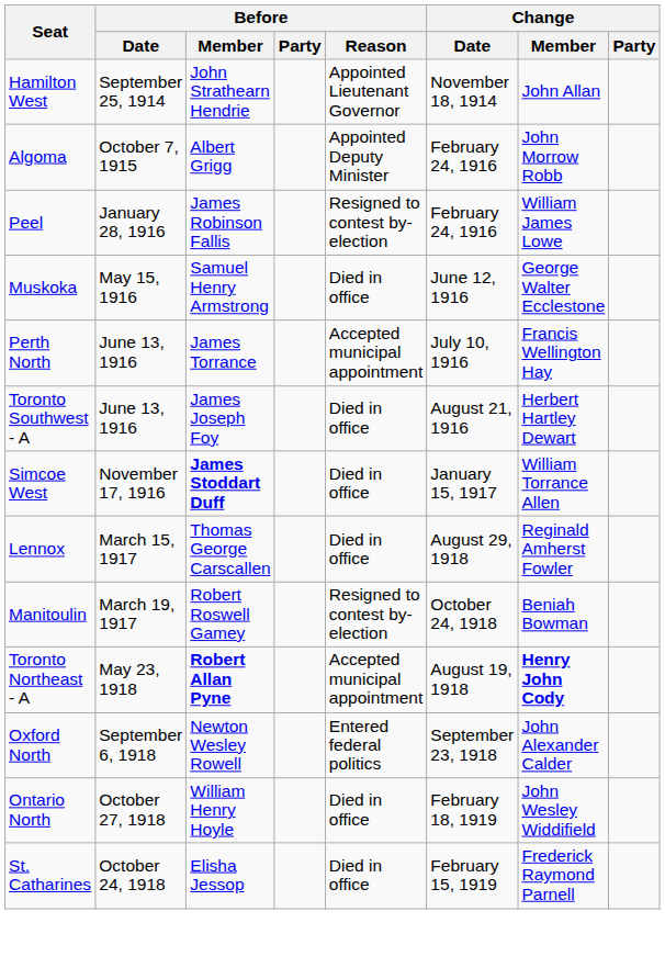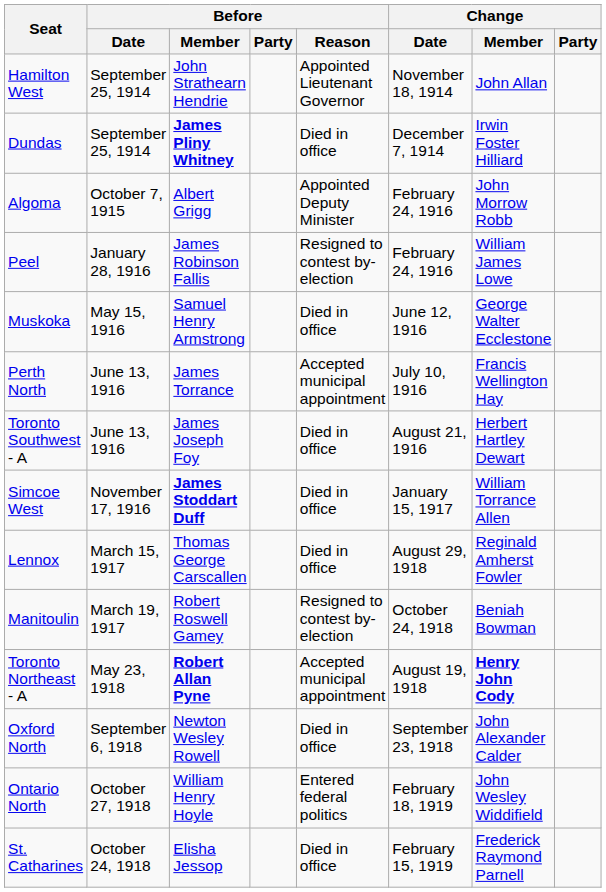+ row: Dundas | September 25, 1914 | James Pliny Whitney | Died in office | December 7, 1914 | Irwin Foster Hilliard
Oxford North | Before / Reason: Entered federal politics -> Died in office
Ontario North | Before / Reason: Died in office -> Entered federal politics
